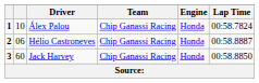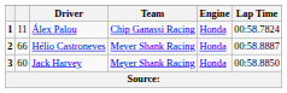Álex Palou | column 2: 10 -> 11
Hélio Castroneves | column 2: 06 -> 66
Hélio Castroneves | Team: Chip Ganassi Racing -> Meyer Shank Racing
Jack Harvey | Team: Chip Ganassi Racing -> Meyer Shank Racing
